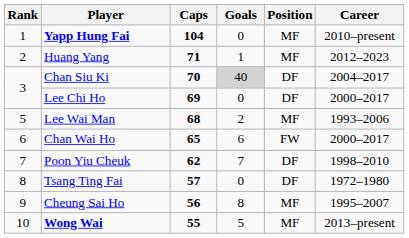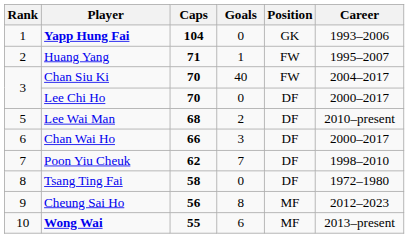Yapp Hung Fai | Position: MF -> GK
Yapp Hung Fai | Career: 2010–present -> 1993–2006
Huang Yang | Position: MF -> FW
Huang Yang | Career: 2012–2023 -> 1995–2007
Chan Siu Ki | Goals: lightgrey background -> no background
Chan Siu Ki | Position: DF -> FW
Lee Chi Ho | Caps: 69 -> 70
Lee Wai Man | Position: MF -> DF
Lee Wai Man | Career: 1993–2006 -> 2010–present
Chan Wai Ho | Caps: 65 -> 66
Chan Wai Ho | Goals: 6 -> 3
Chan Wai Ho | Position: FW -> DF
Tsang Ting Fai | Caps: 57 -> 58
Cheung Sai Ho | Career: 1995–2007 -> 2012–2023
Wong Wai | Goals: 5 -> 6
